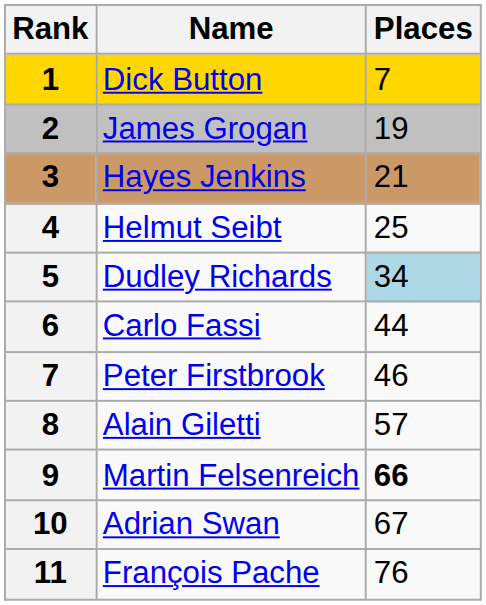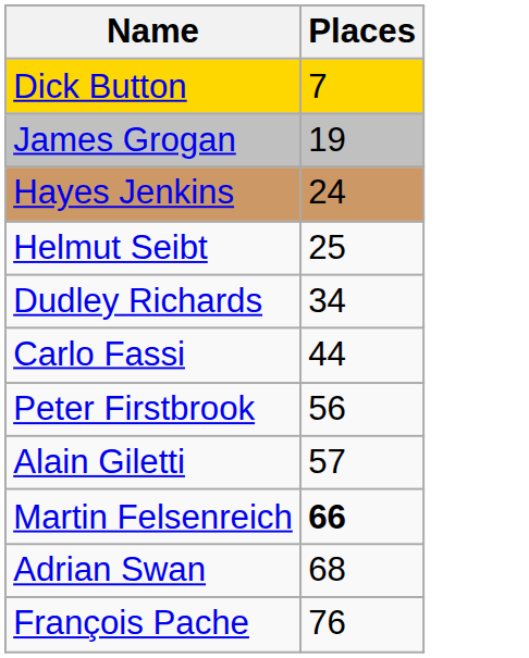- column: Rank | 1 | 2 | 3 | 4 | 5 | 6 | 7 | 8 | 9 | 10 | 11
Hayes Jenkins | Places: 21 -> 24
Dudley Richards | Places: lightblue background -> no background
Peter Firstbrook | Places: 46 -> 56
Adrian Swan | Places: 67 -> 68
